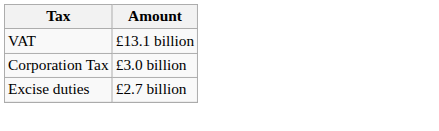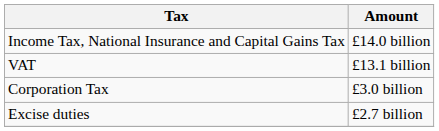+ row: Income Tax, National Insurance and Capital Gains Tax | £14.0 billion
